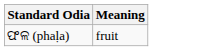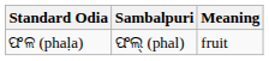+ column: Sambalpuri | ଫଲ୍ (phal)
